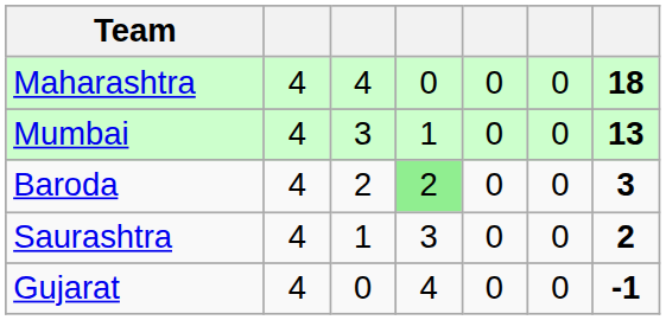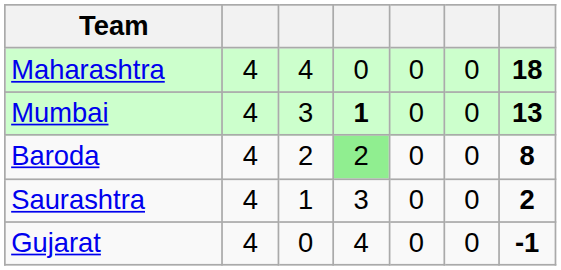Mumbai | column 4: normal -> bold
Baroda | column 7: 3 -> 8
